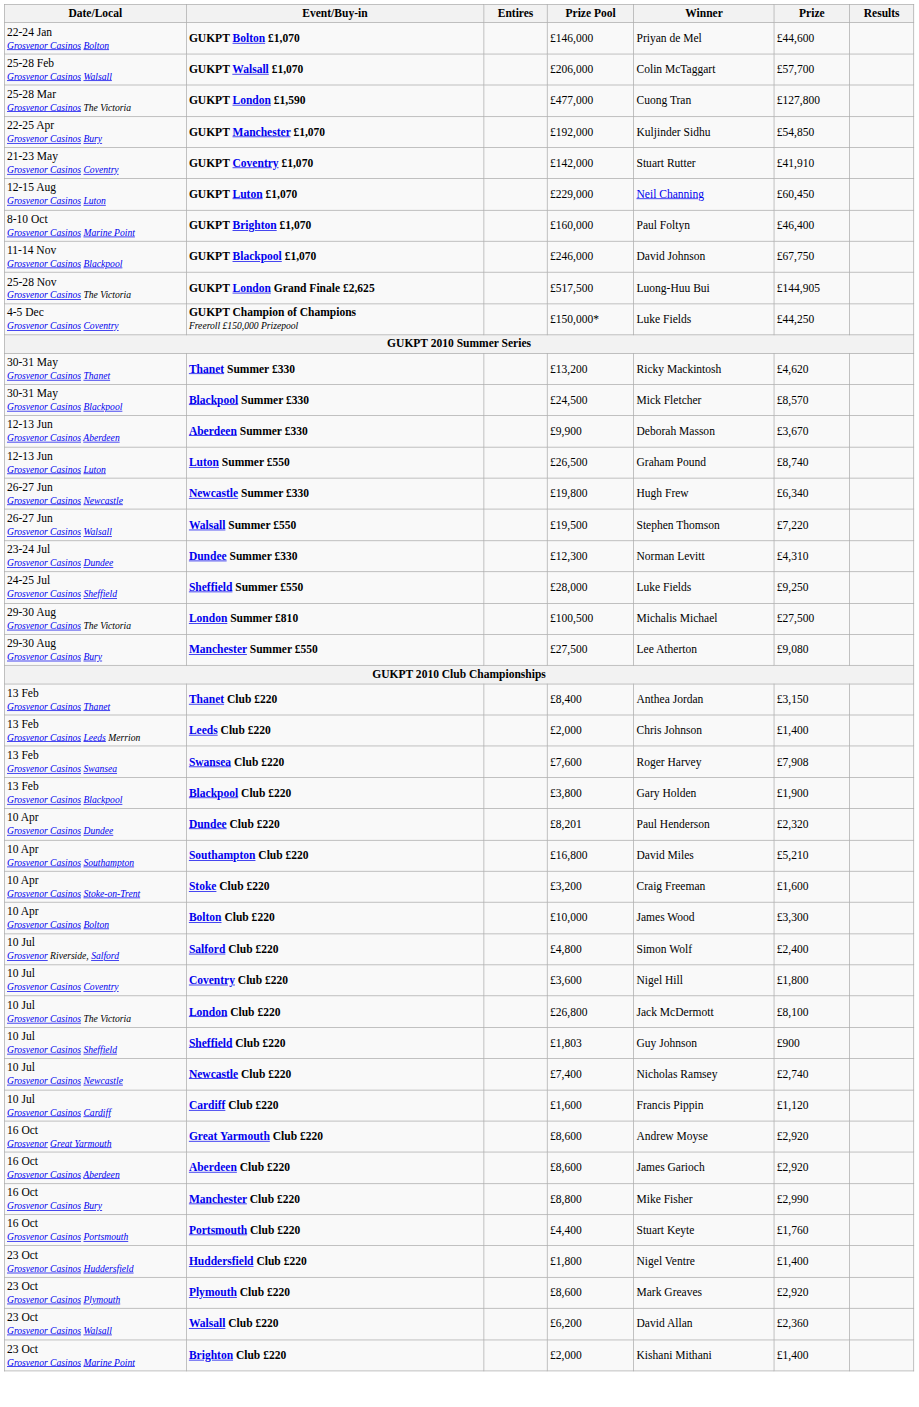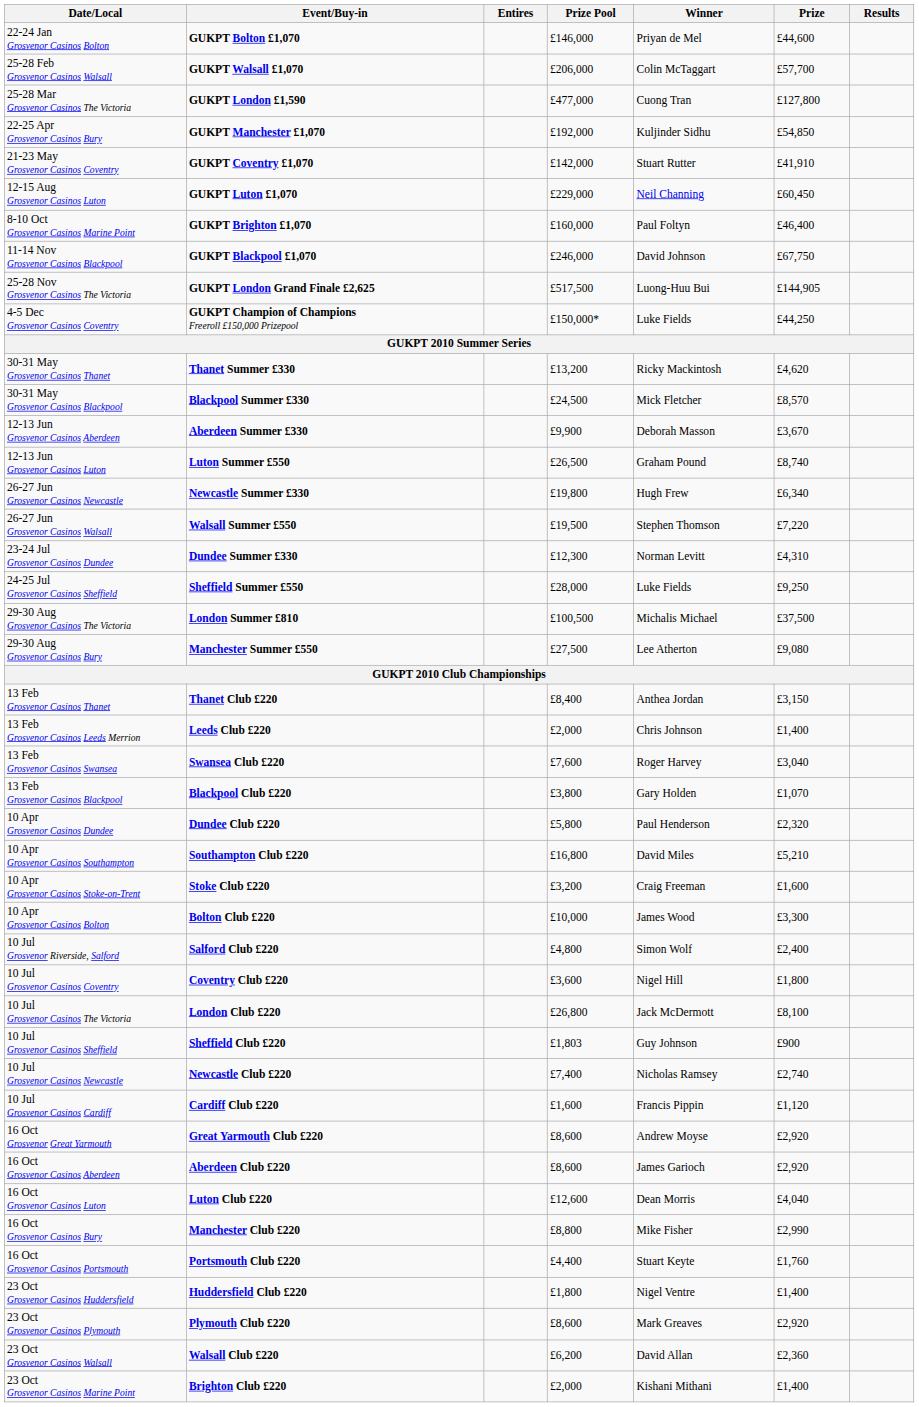29-30 Aug Grosvenor Casinos The Victoria | Prize: £27,500 -> £37,500
13 Feb Grosvenor Casinos Swansea | Prize: £7,908 -> £3,040
13 Feb Grosvenor Casinos Blackpool | Prize: £1,900 -> £1,070
10 Apr Grosvenor Casinos Dundee | Prize Pool: £8,201 -> £5,800
+ row: 16 Oct Grosvenor Casinos Luton | Luton Club £220 | £12,600 | Dean Morris | £4,040
